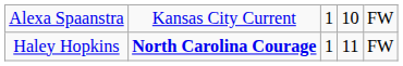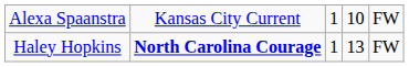Haley Hopkins | column 4: 11 -> 13
